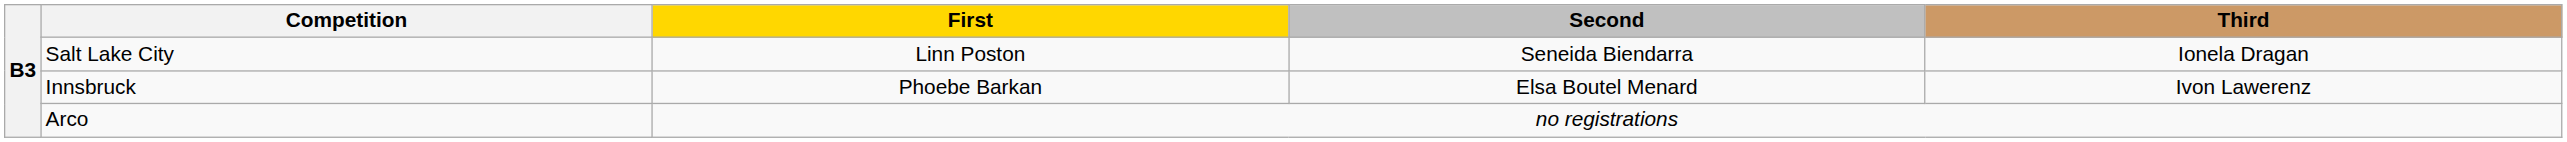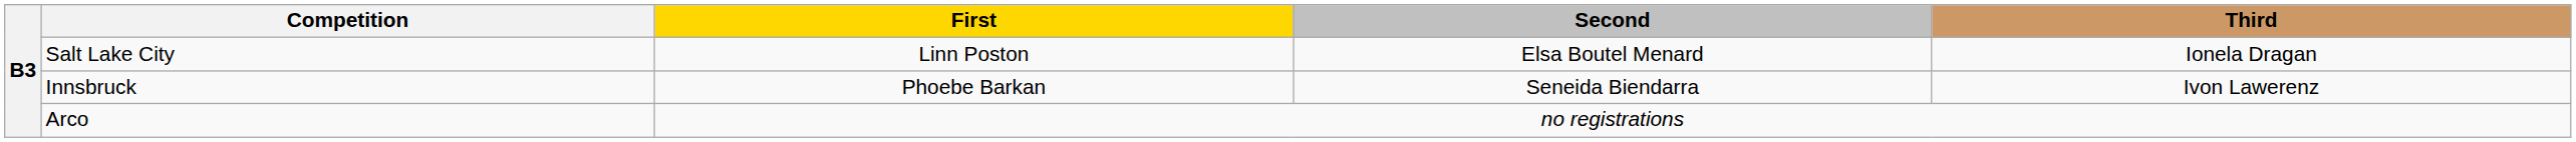Salt Lake City | Second: Seneida Biendarra -> Elsa Boutel Menard
Innsbruck | Second: Elsa Boutel Menard -> Seneida Biendarra
